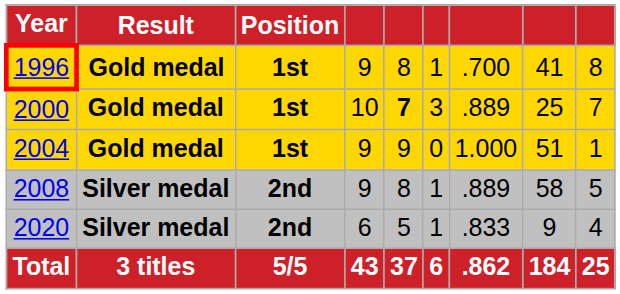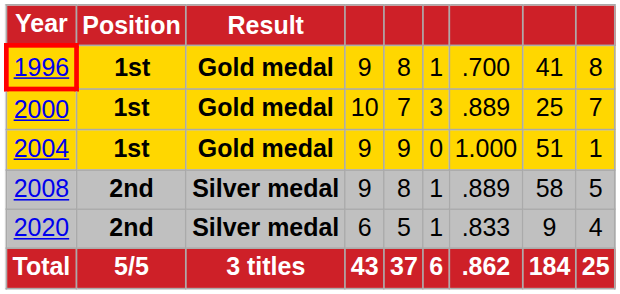columns swapped: Result <-> Position
2000 | column 5: bold -> normal
